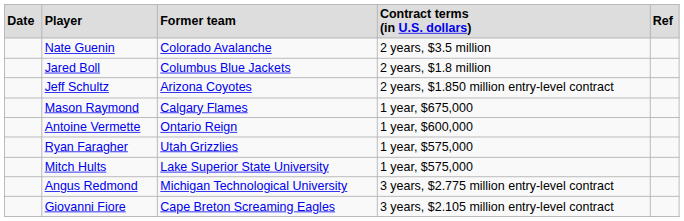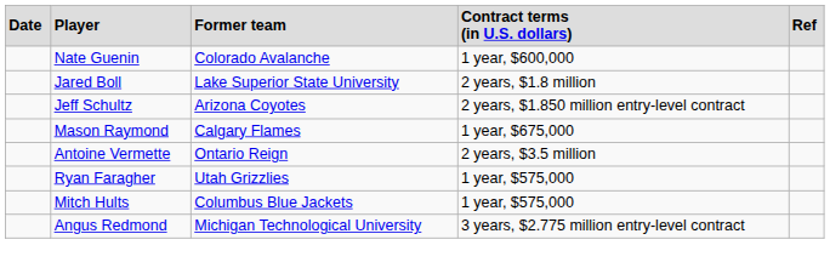Nate Guenin | column 4: 2 years, $3.5 million -> 1 year, $600,000
Jared Boll | column 3: Columbus Blue Jackets -> Lake Superior State University
Antoine Vermette | column 4: 1 year, $600,000 -> 2 years, $3.5 million
Mitch Hults | column 3: Lake Superior State University -> Columbus Blue Jackets
- row: Giovanni Fiore | Cape Breton Screaming Eagles | 3 years, $2.105 million entry-level contract
